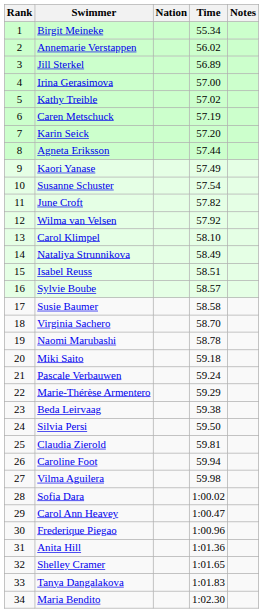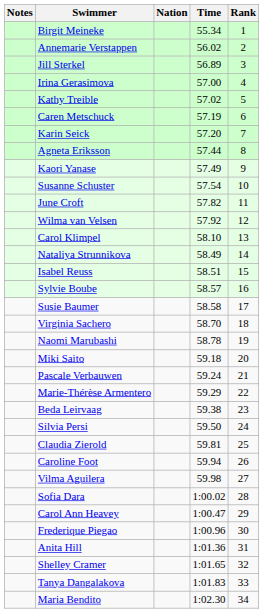columns swapped: Rank <-> Notes
